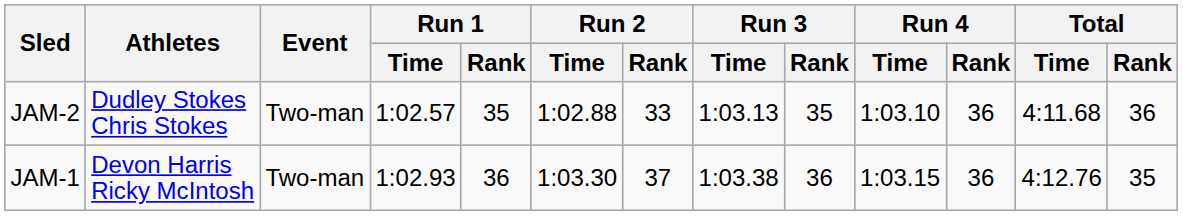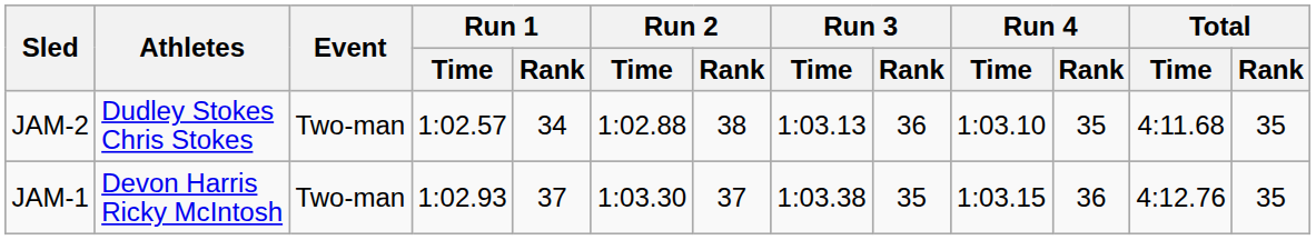JAM-2 | Run 1 / Rank: 35 -> 34
JAM-2 | Run 2 / Rank: 33 -> 38
JAM-2 | Run 3 / Rank: 35 -> 36
JAM-2 | Run 4 / Rank: 36 -> 35
JAM-2 | Total / Rank: 36 -> 35
JAM-1 | Run 1 / Rank: 36 -> 37
JAM-1 | Run 3 / Rank: 36 -> 35
